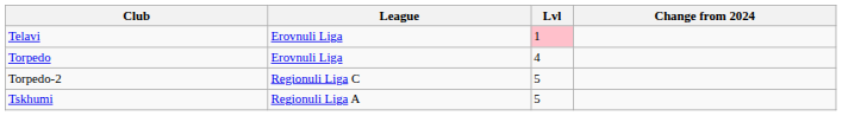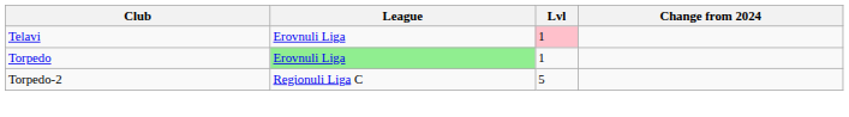Torpedo | League: no background -> lightgreen background
Torpedo | Lvl: 4 -> 1
- row: Tskhumi | Regionuli Liga A | 5
